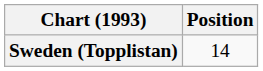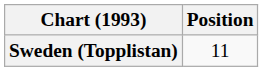Sweden (Topplistan) | Position: 14 -> 11
